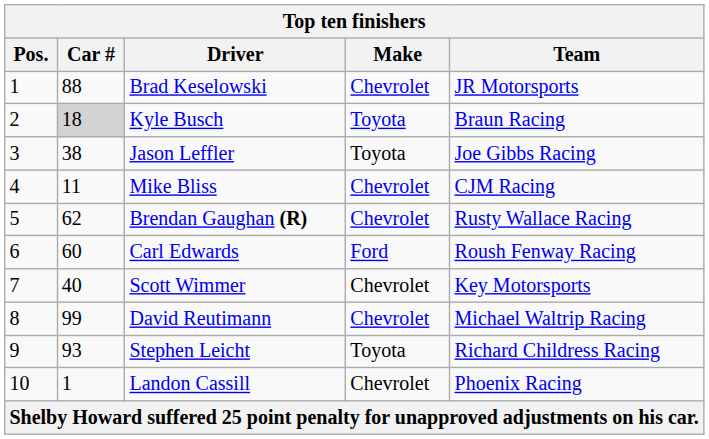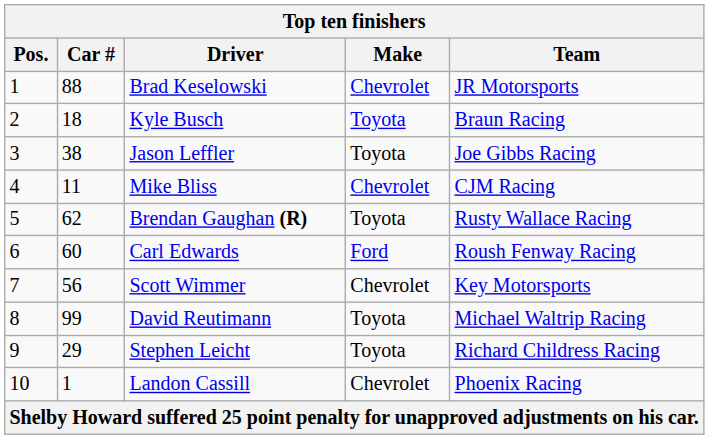Kyle Busch | Car #: lightgrey background -> no background
Brendan Gaughan (R) | Make: Chevrolet -> Toyota
Scott Wimmer | Car #: 40 -> 56
David Reutimann | Make: Chevrolet -> Toyota
Stephen Leicht | Car #: 93 -> 29
